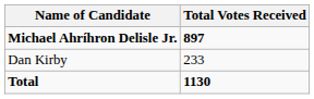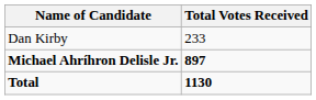rows swapped: Michael Ahríhron Delisle Jr. <-> Dan Kirby
